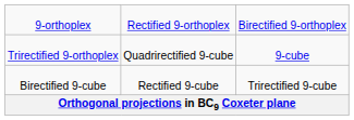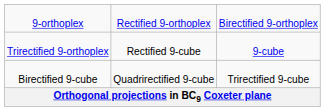Trirectified 9-orthoplex | column 2: Quadrirectified 9-cube -> Rectified 9-cube
Birectified 9-cube | column 2: Rectified 9-cube -> Quadrirectified 9-cube
